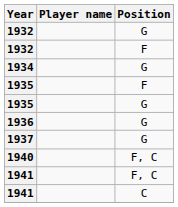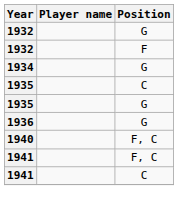- row: 1935 | F
+ row: 1935 | C
- row: 1937 | G
